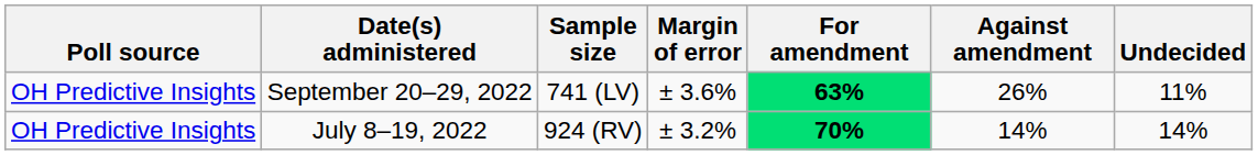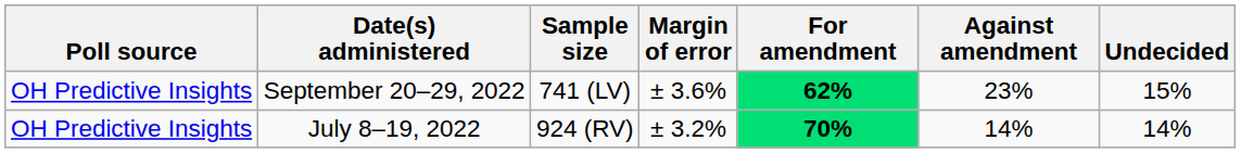September 20–29, 2022 | For amendment: 63% -> 62%
September 20–29, 2022 | Against amendment: 26% -> 23%
September 20–29, 2022 | Undecided: 11% -> 15%
